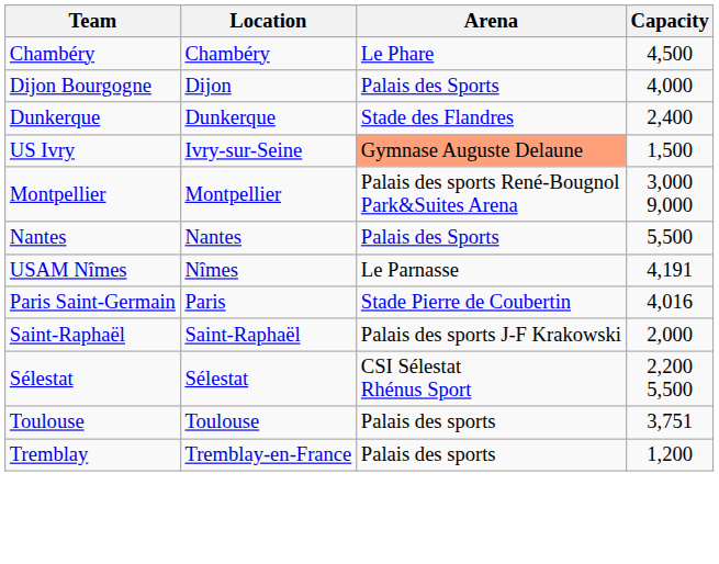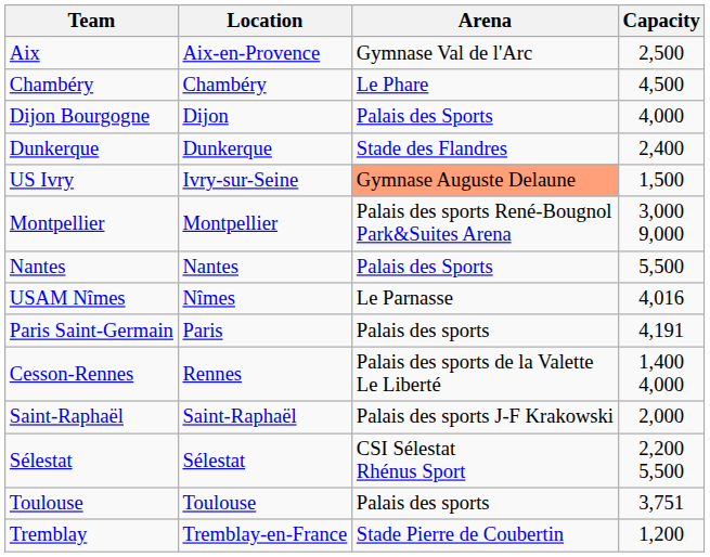+ row: Aix | Aix-en-Provence | Gymnase Val de l'Arc | 2,500
USAM Nîmes | Capacity: 4,191 -> 4,016
Paris Saint-Germain | Arena: Stade Pierre de Coubertin -> Palais des sports
Paris Saint-Germain | Capacity: 4,016 -> 4,191
+ row: Cesson-Rennes | Rennes | Palais des sports de la Valette Le Liberté | 1,400 4,000
Tremblay | Arena: Palais des sports -> Stade Pierre de Coubertin
